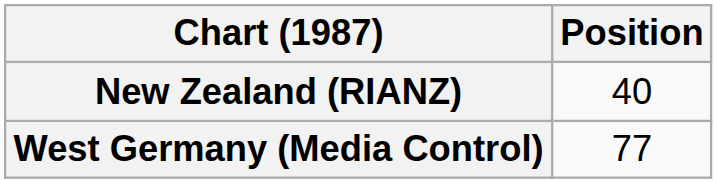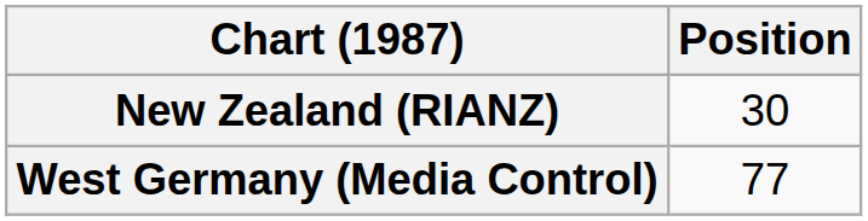New Zealand (RIANZ) | Position: 40 -> 30
